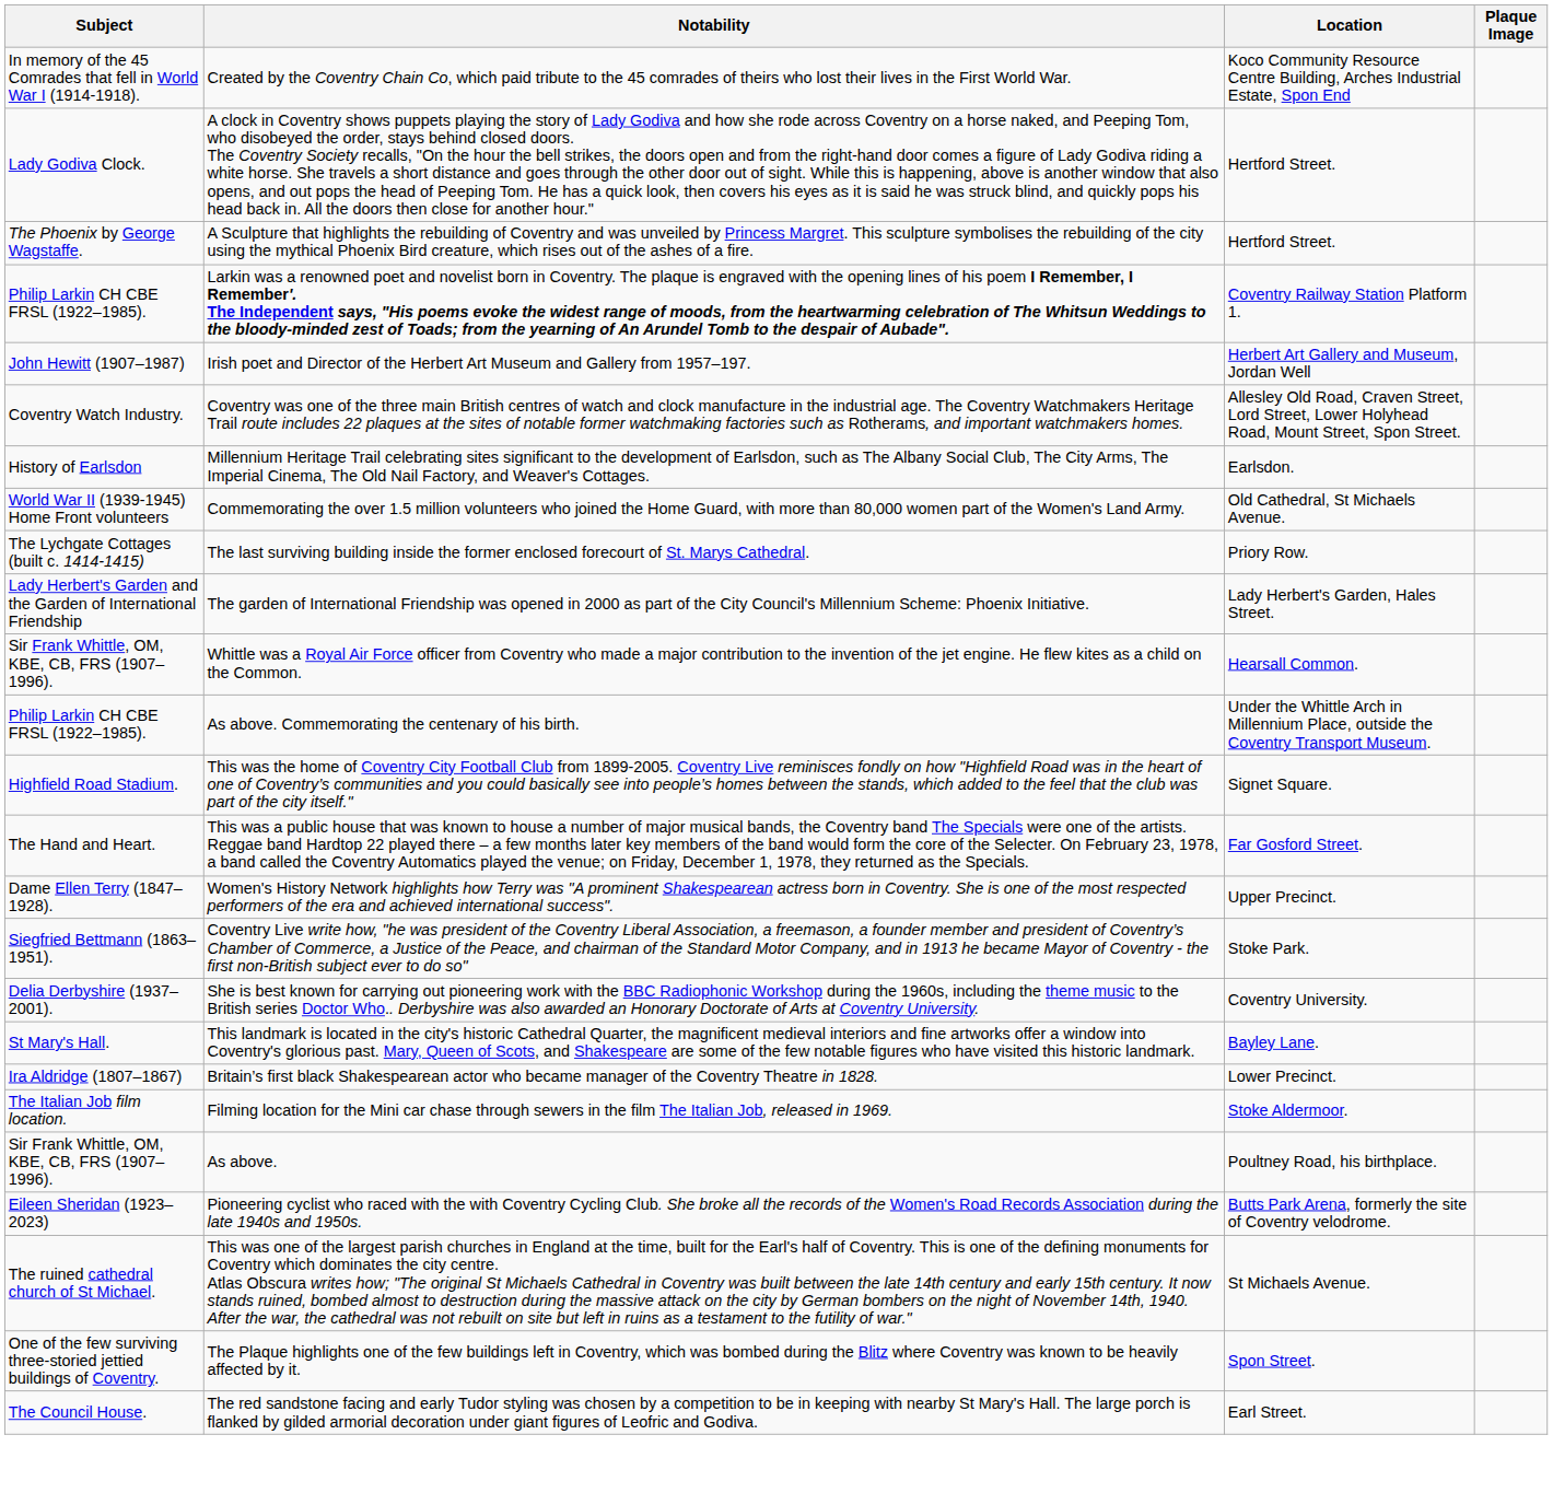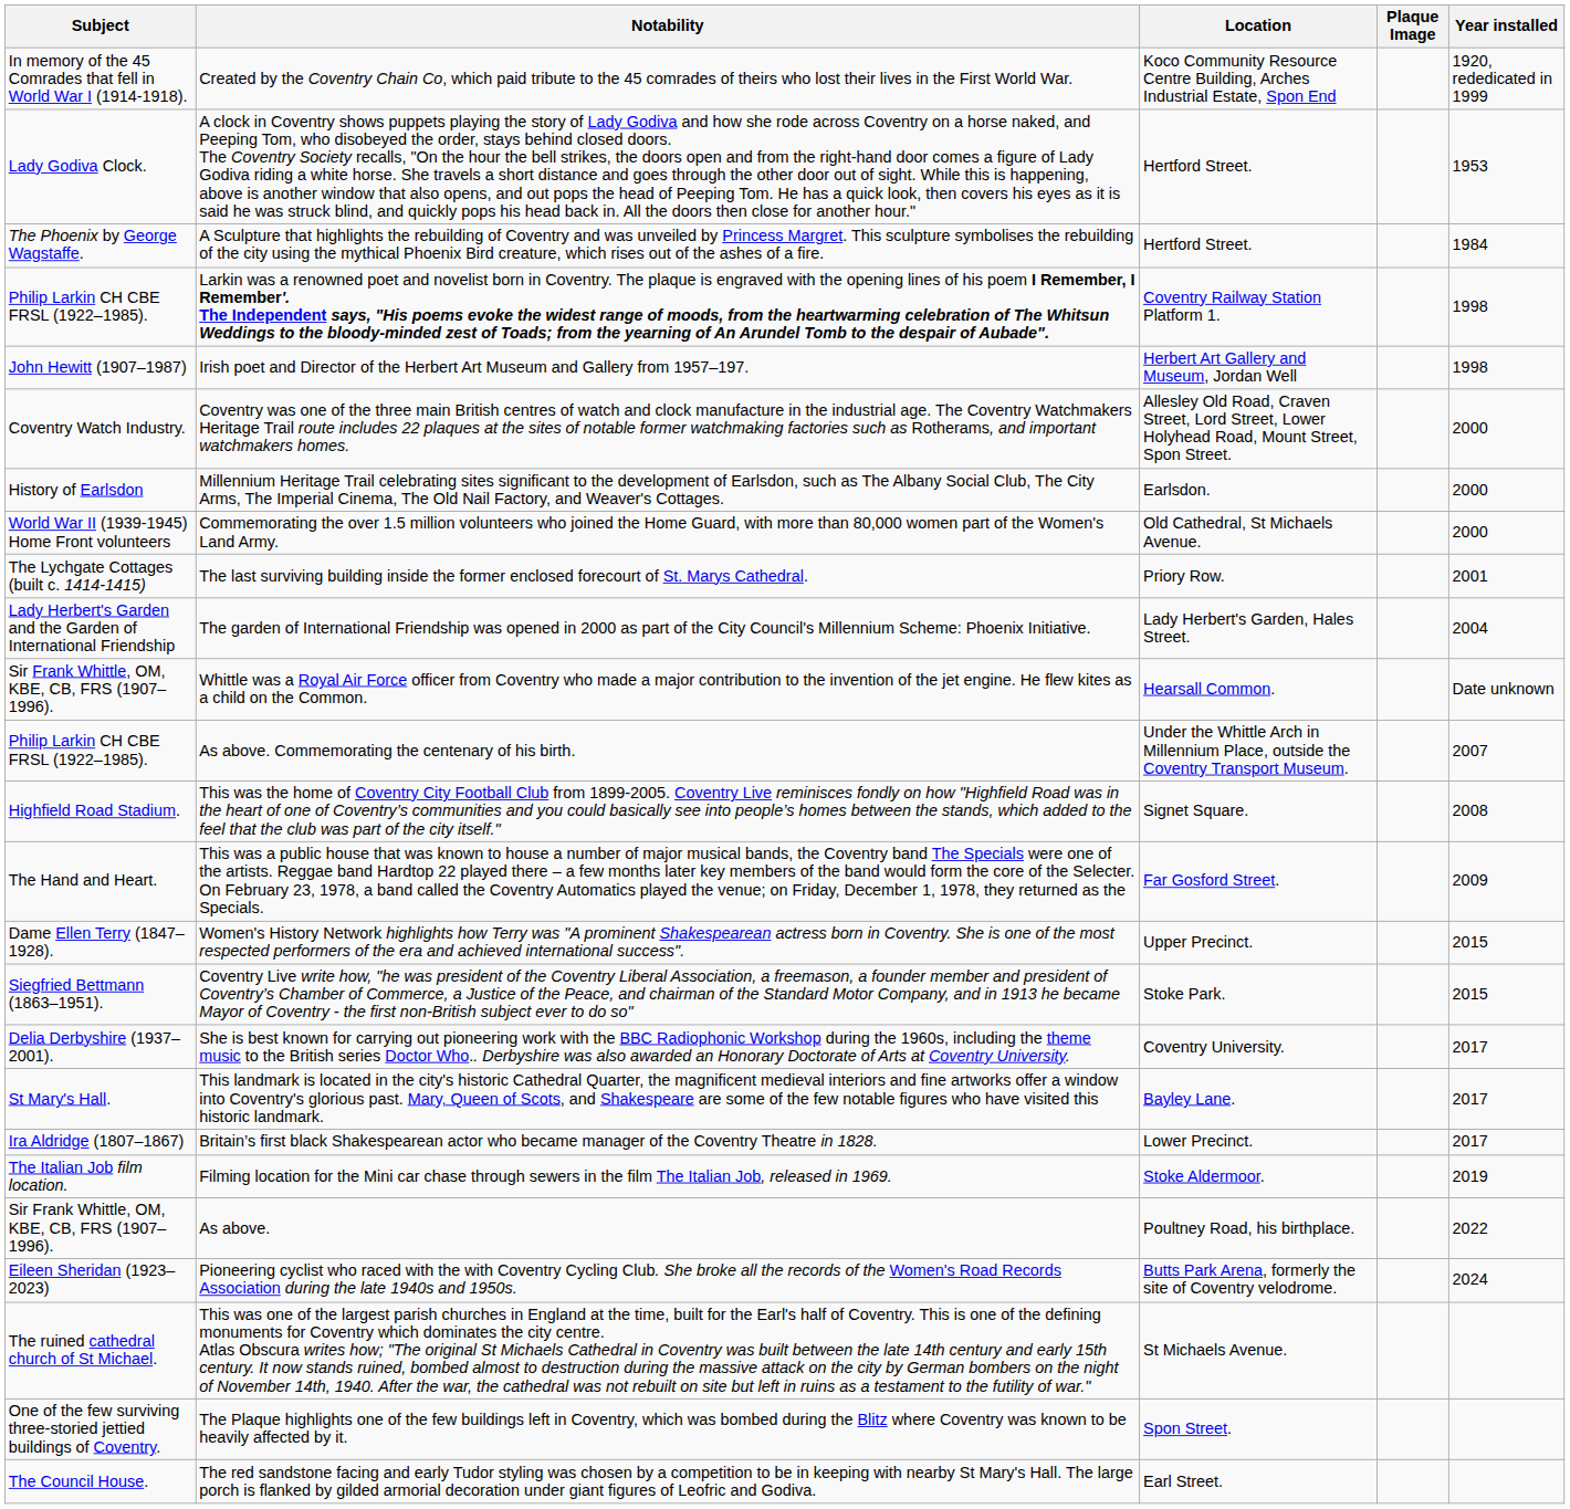+ column: Year installed | 1920, rededicated in 1999 | 1953 | 1984 | 1998 | 1998 | 2000 | 2000 | 2000 | 2001 | 2004 | Date unknown | 2007 | 2008 | 2009 | 2015 | 2015 | 2017 | 2017 | 2017 | 2019 | 2022 | 2024
